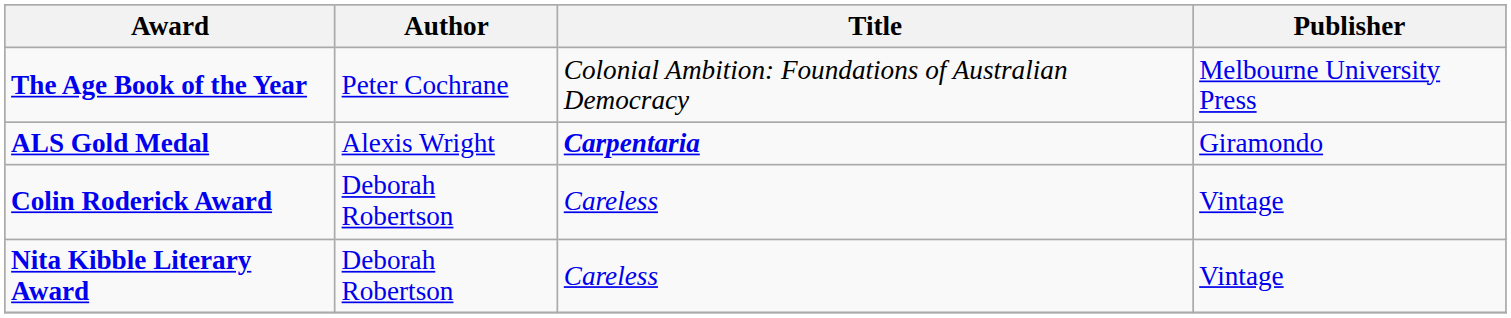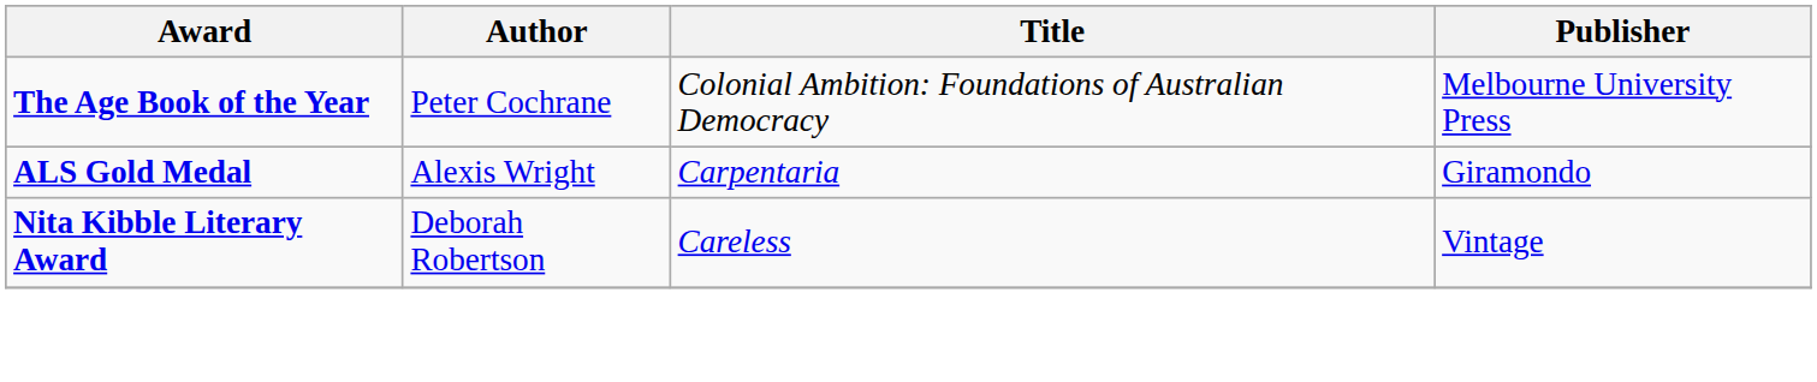ALS Gold Medal | Title: bold -> normal
- row: Colin Roderick Award | Deborah Robertson | Careless | Vintage
